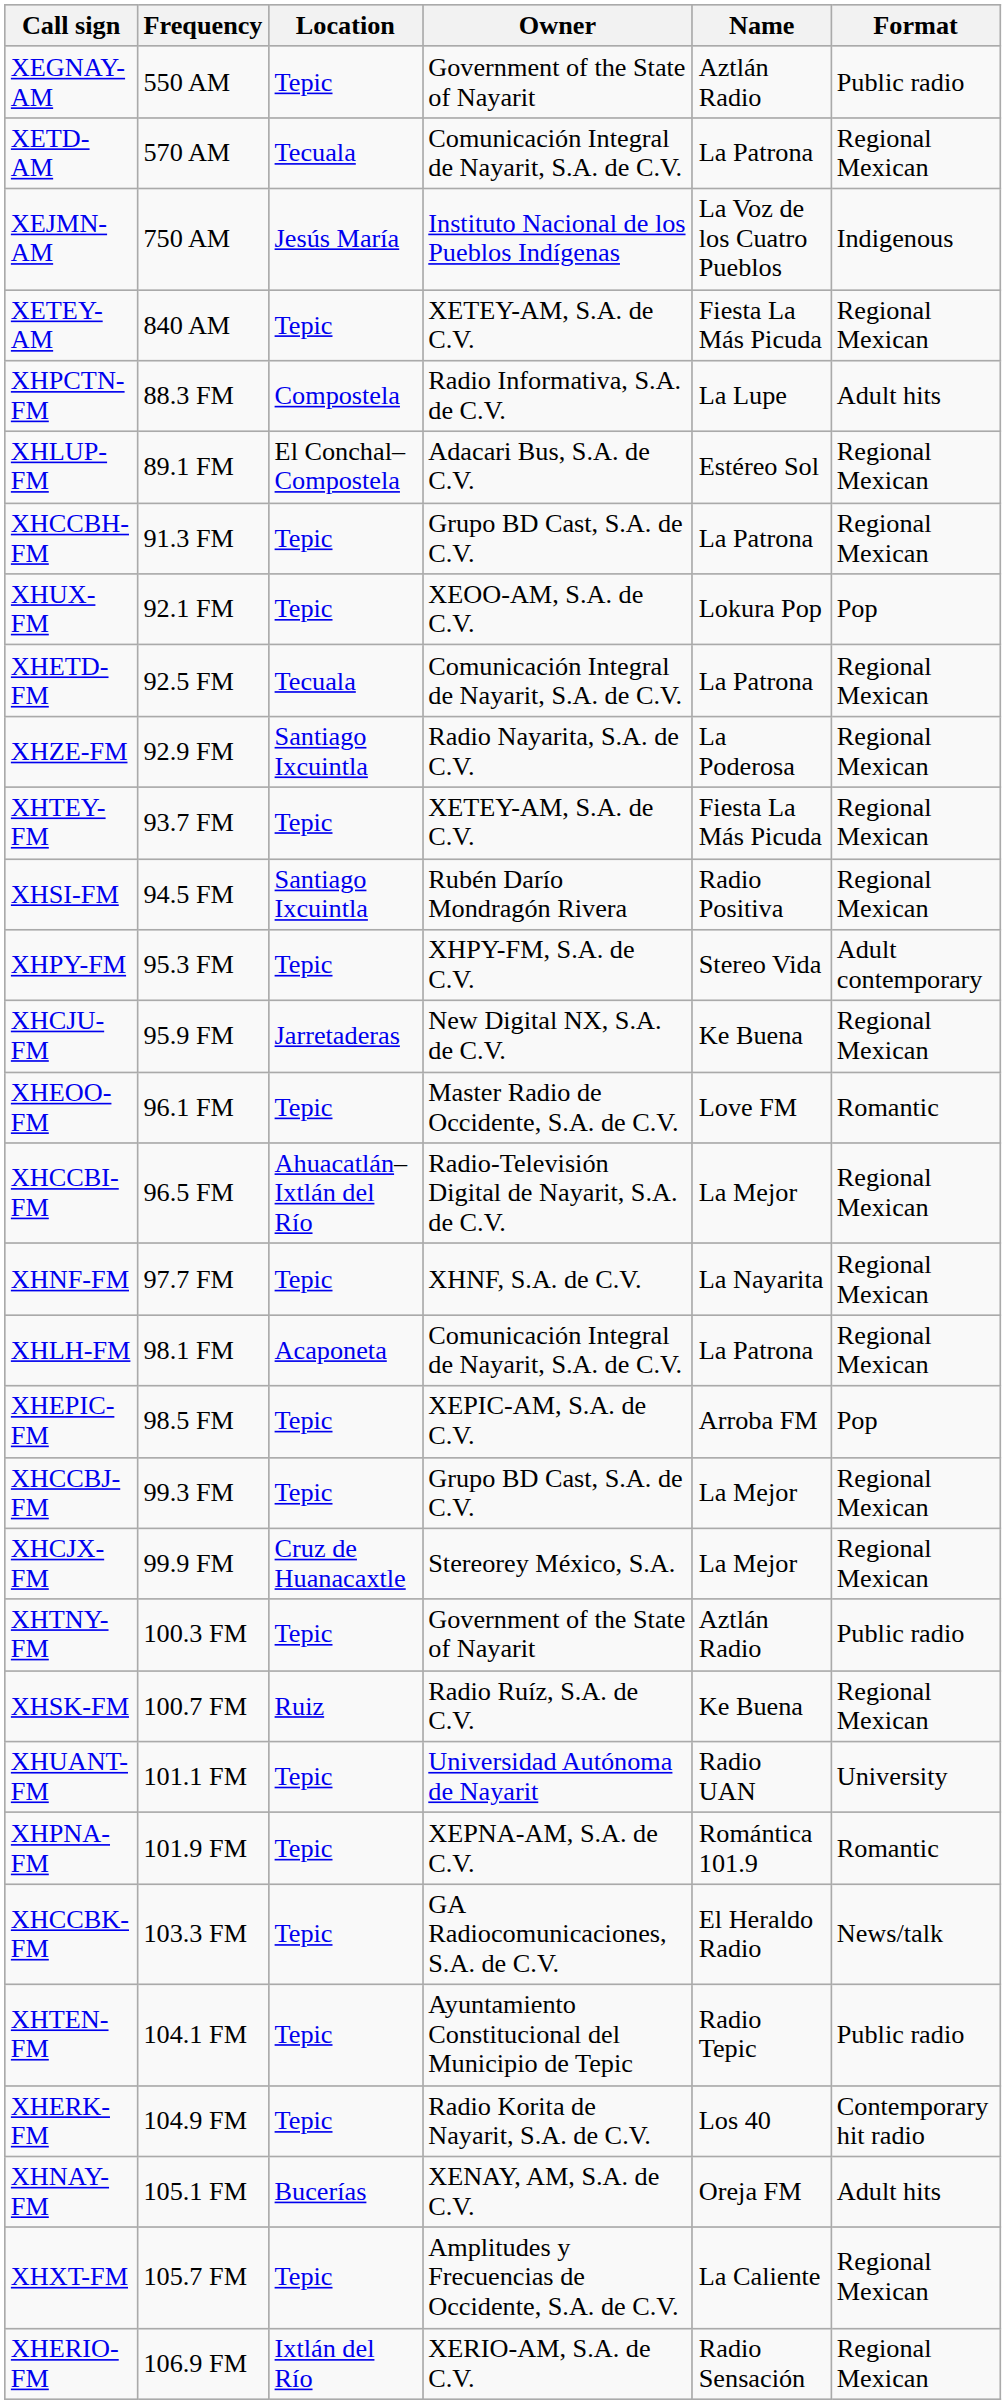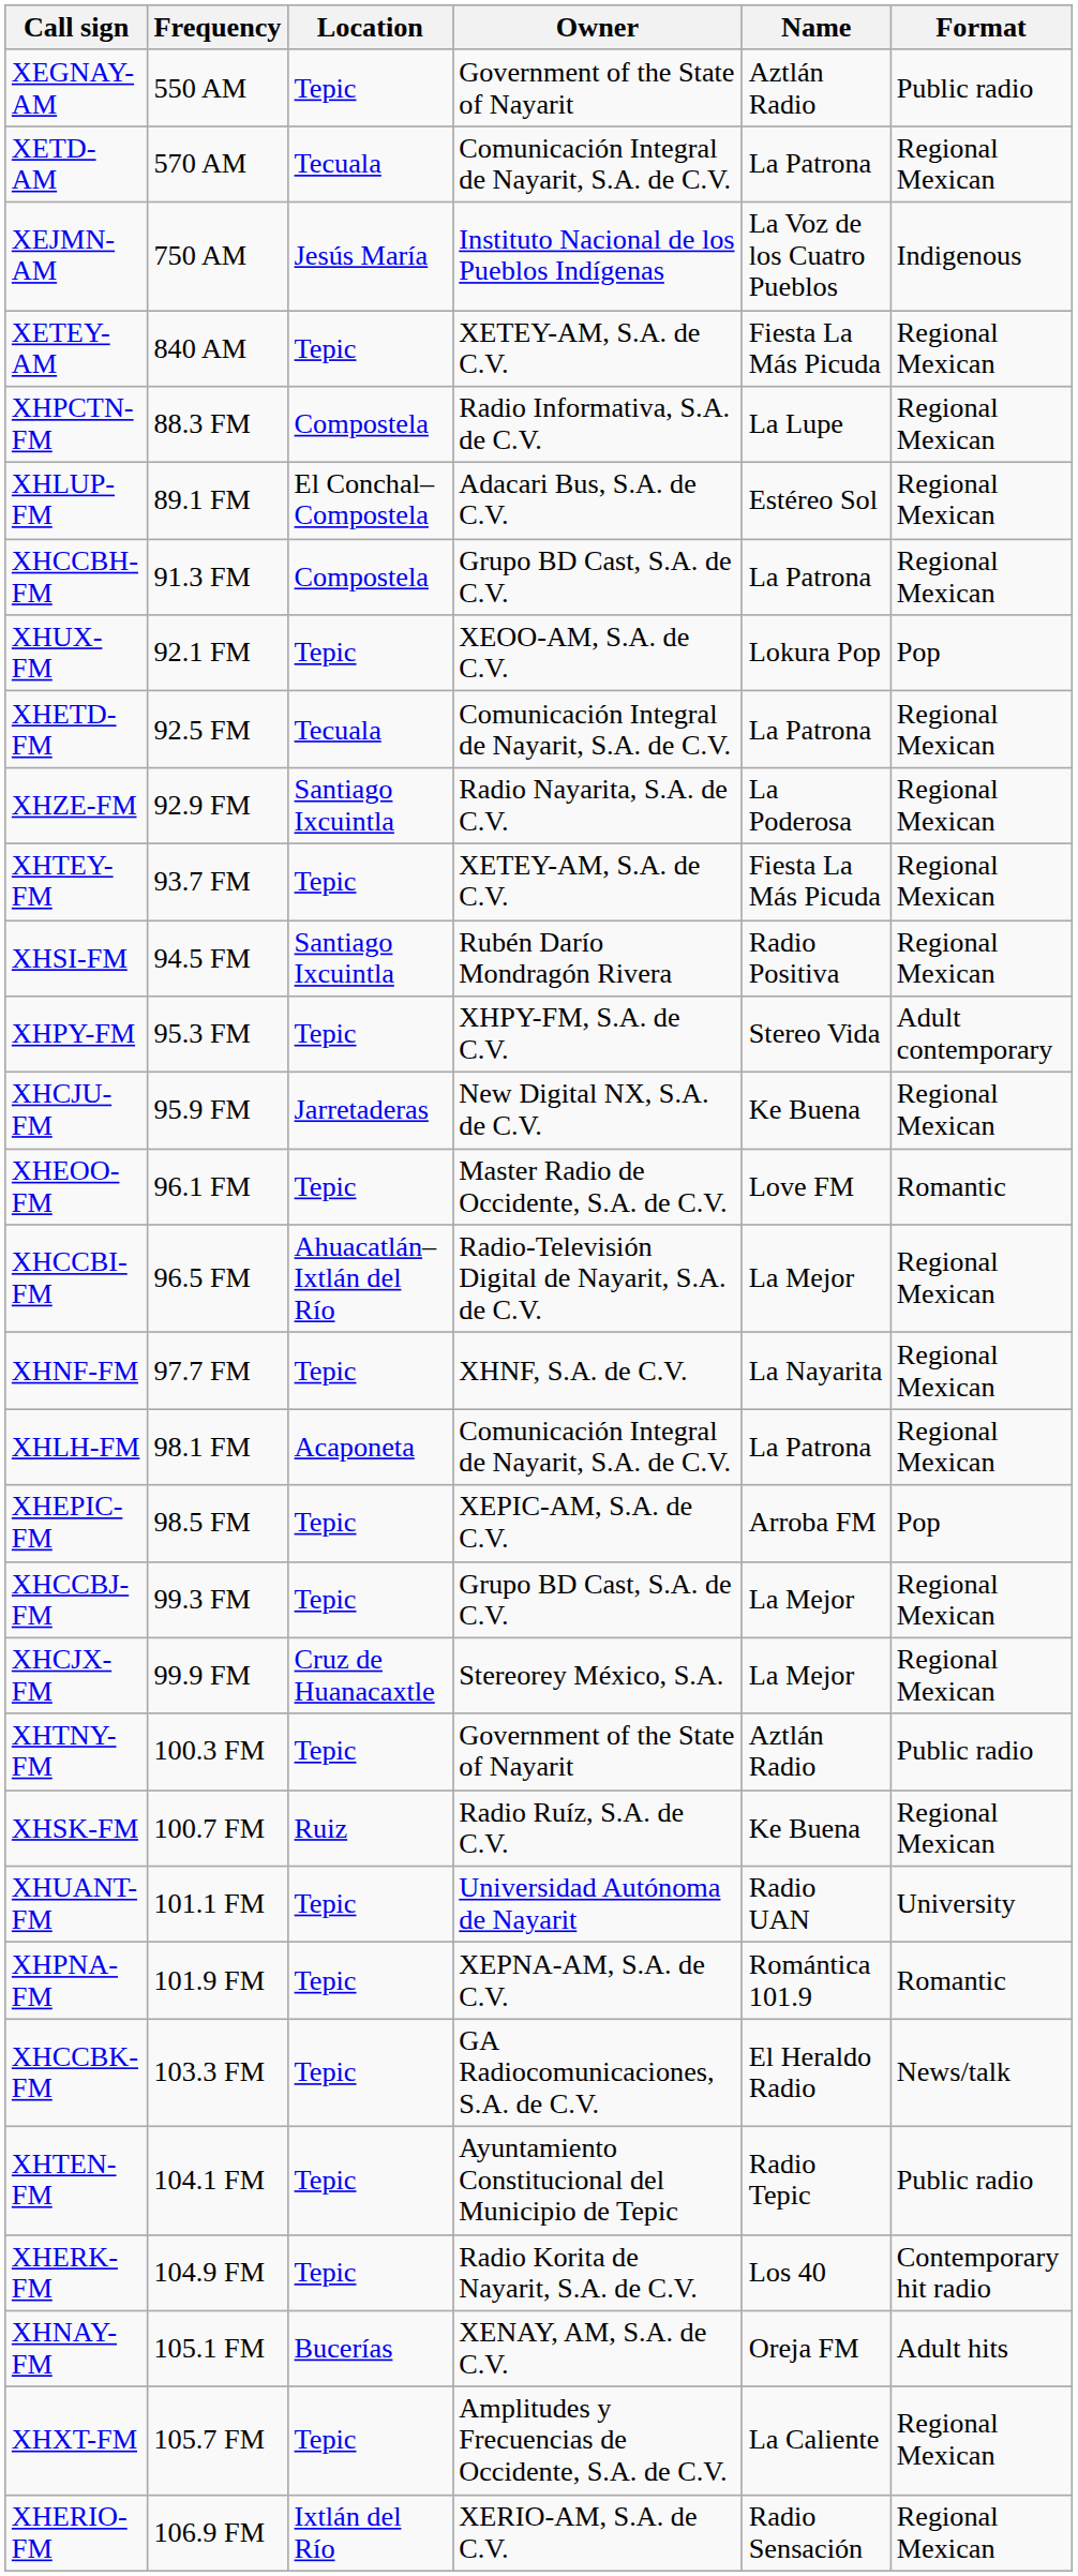XHPCTN-FM | Format: Adult hits -> Regional Mexican
XHCCBH-FM | Location: Tepic -> Compostela
